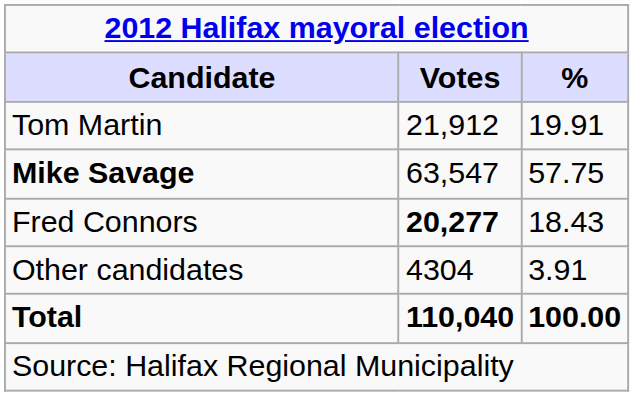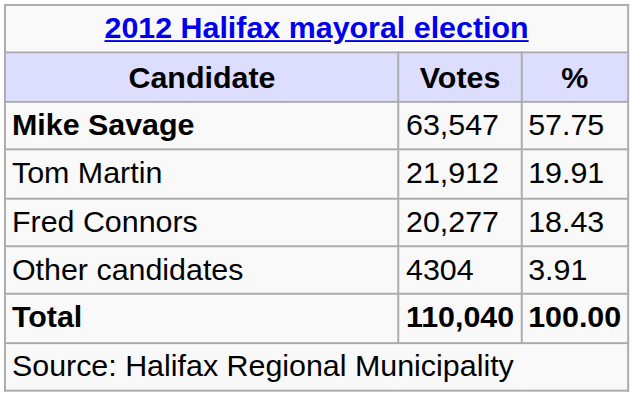rows swapped: Mike Savage <-> Tom Martin
Fred Connors | Votes: bold -> normal
